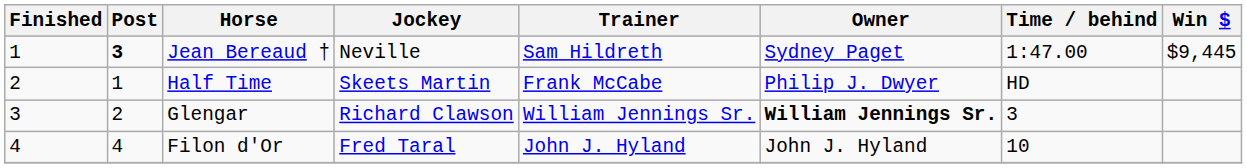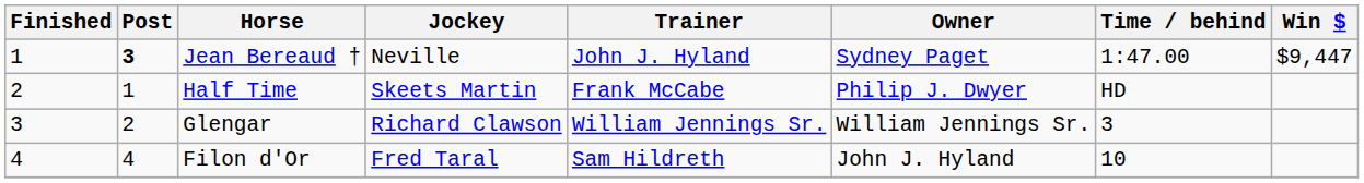Jean Bereaud † | Trainer: Sam Hildreth -> John J. Hyland
Jean Bereaud † | Win $: $9,445 -> $9,447
Glengar | Owner: bold -> normal
Filon d'Or | Trainer: John J. Hyland -> Sam Hildreth
